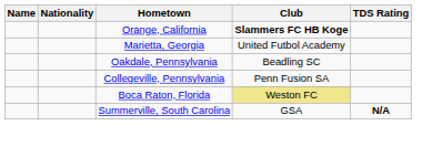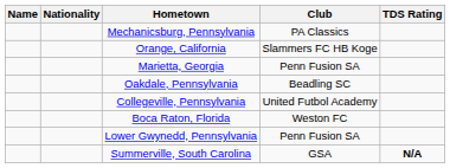+ row: Mechanicsburg, Pennsylvania | PA Classics
Orange, California | Club: bold -> normal
Marietta, Georgia | Club: United Futbol Academy -> Penn Fusion SA
Collegeville, Pennsylvania | Club: Penn Fusion SA -> United Futbol Academy
Boca Raton, Florida | Club: khaki background -> no background
+ row: Lower Gwynedd, Pennsylvania | Penn Fusion SA
